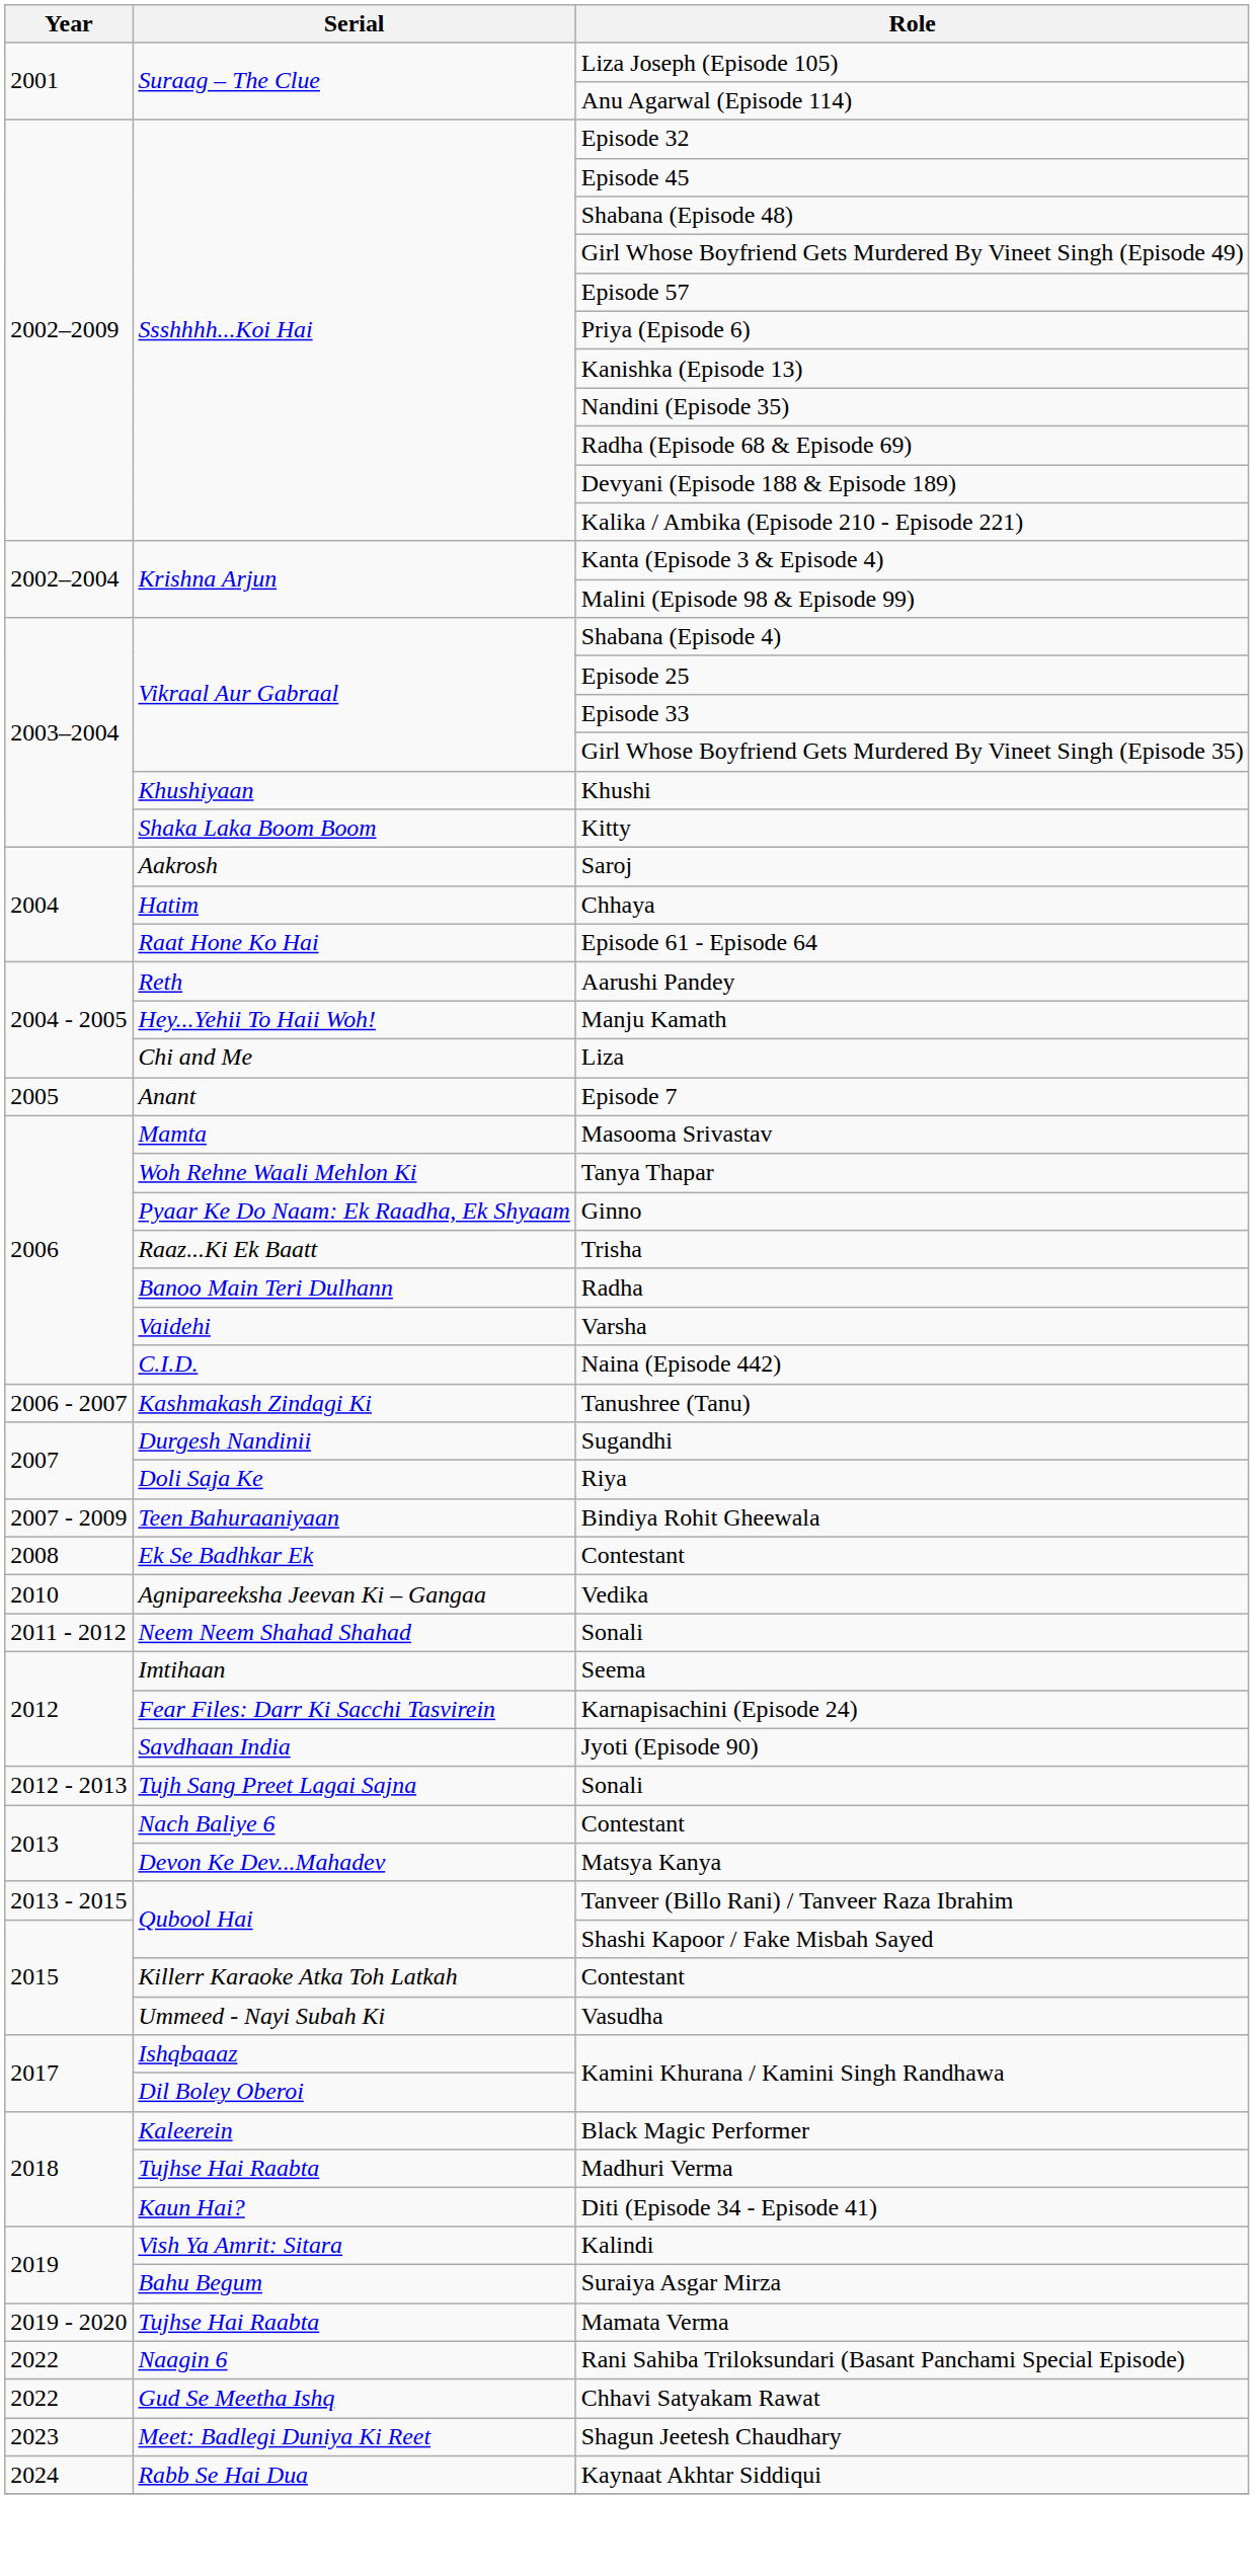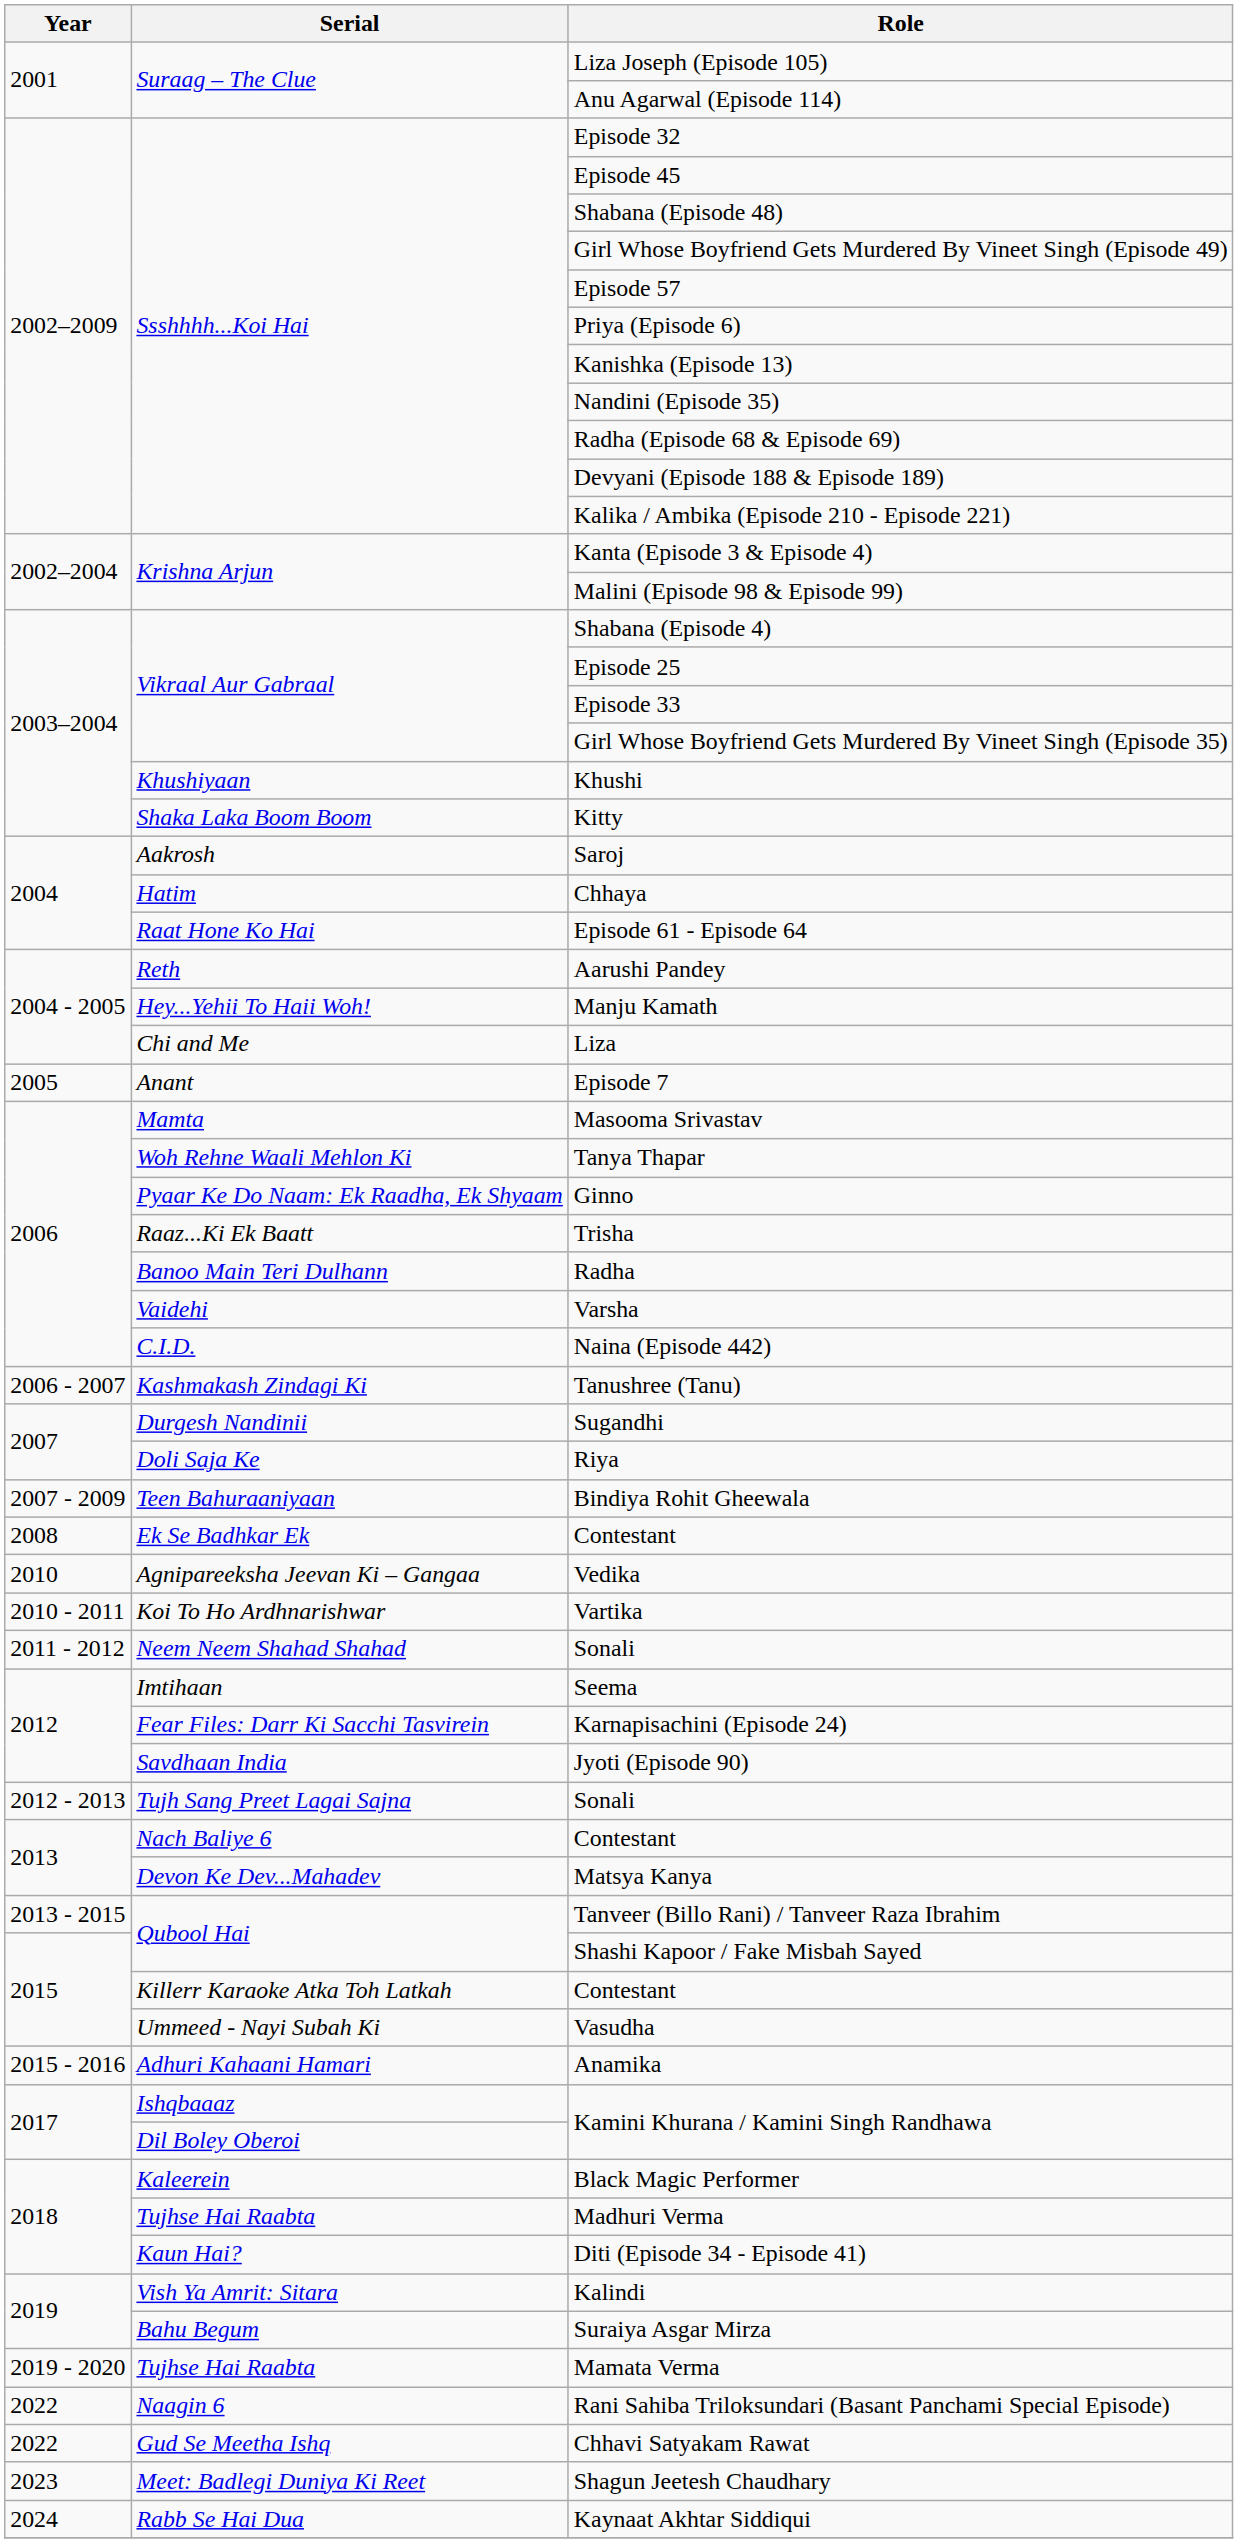+ row: 2010 - 2011 | Koi To Ho Ardhnarishwar | Vartika
+ row: 2015 - 2016 | Adhuri Kahaani Hamari | Anamika
